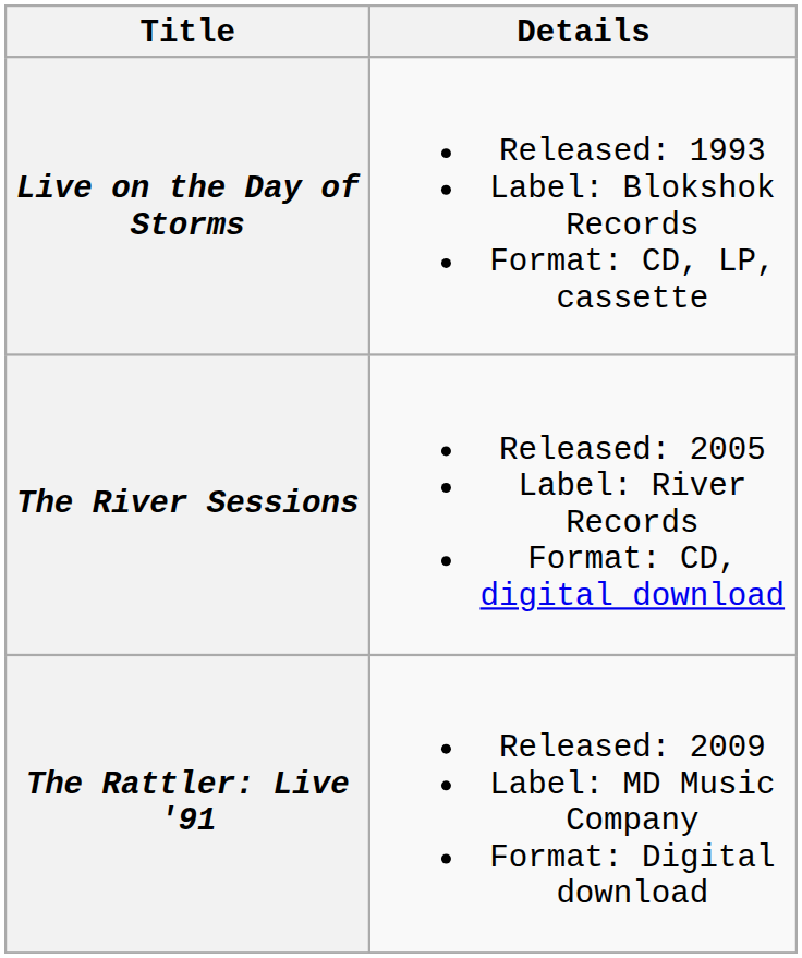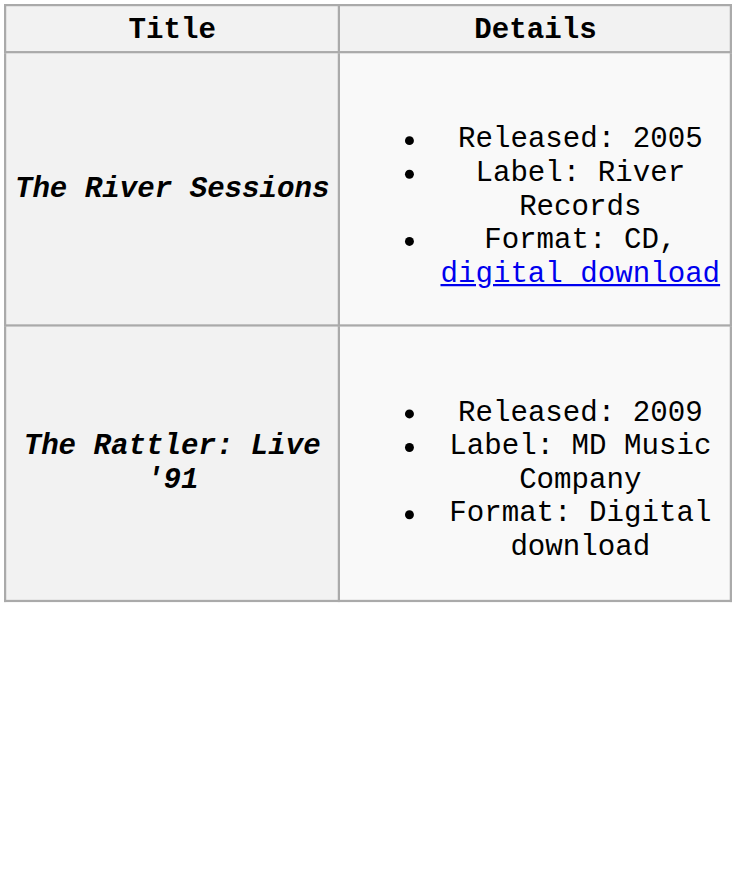- row: Live on the Day of Storms | Released: 1993 Label: Blokshok Records Format: CD, LP, cassette
